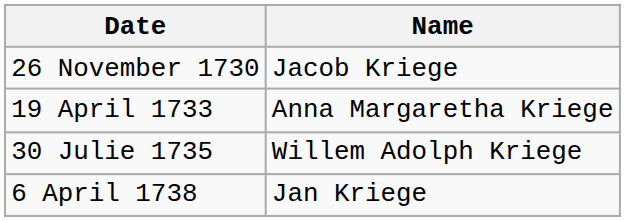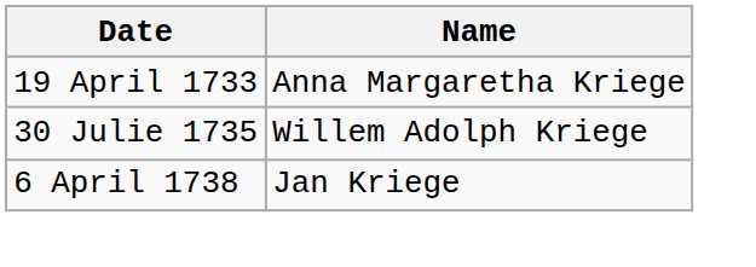- row: 26 November 1730 | Jacob Kriege
